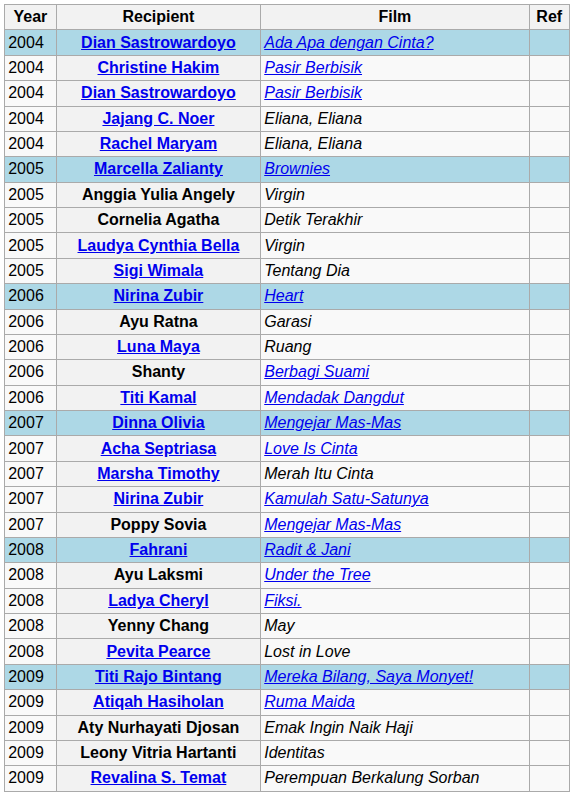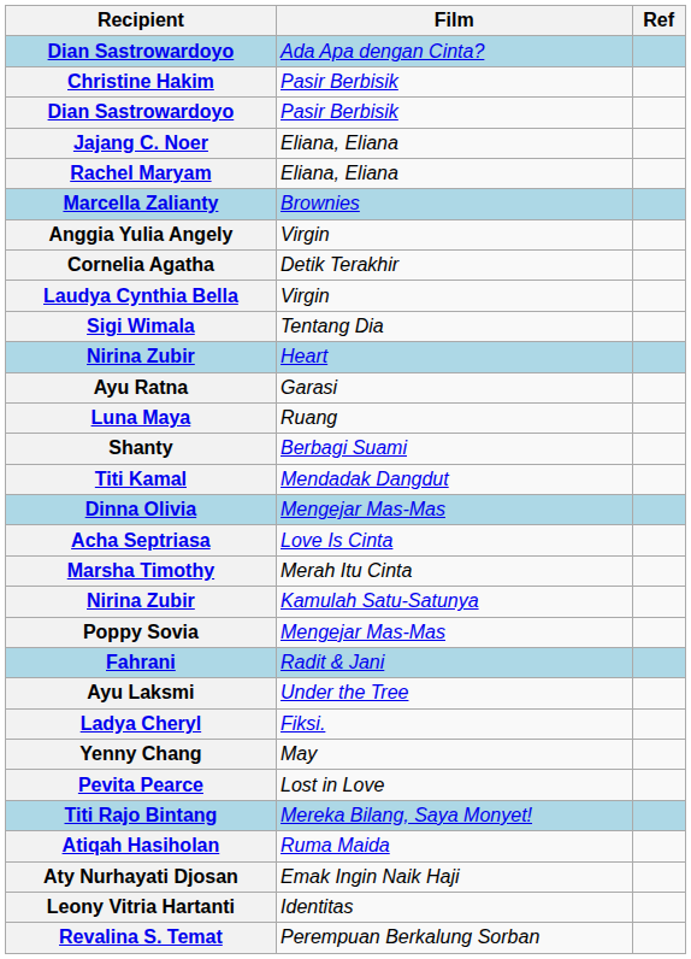- column: Year | 2004 | 2004 | 2004 | 2004 | 2004 | 2005 | 2005 | 2005 | 2005 | 2005 | 2006 | 2006 | 2006 | 2006 | 2006 | 2007 | 2007 | 2007 | 2007 | 2007 | 2008 | 2008 | 2008 | 2008 | 2008 | 2009 | 2009 | 2009 | 2009 | 2009
